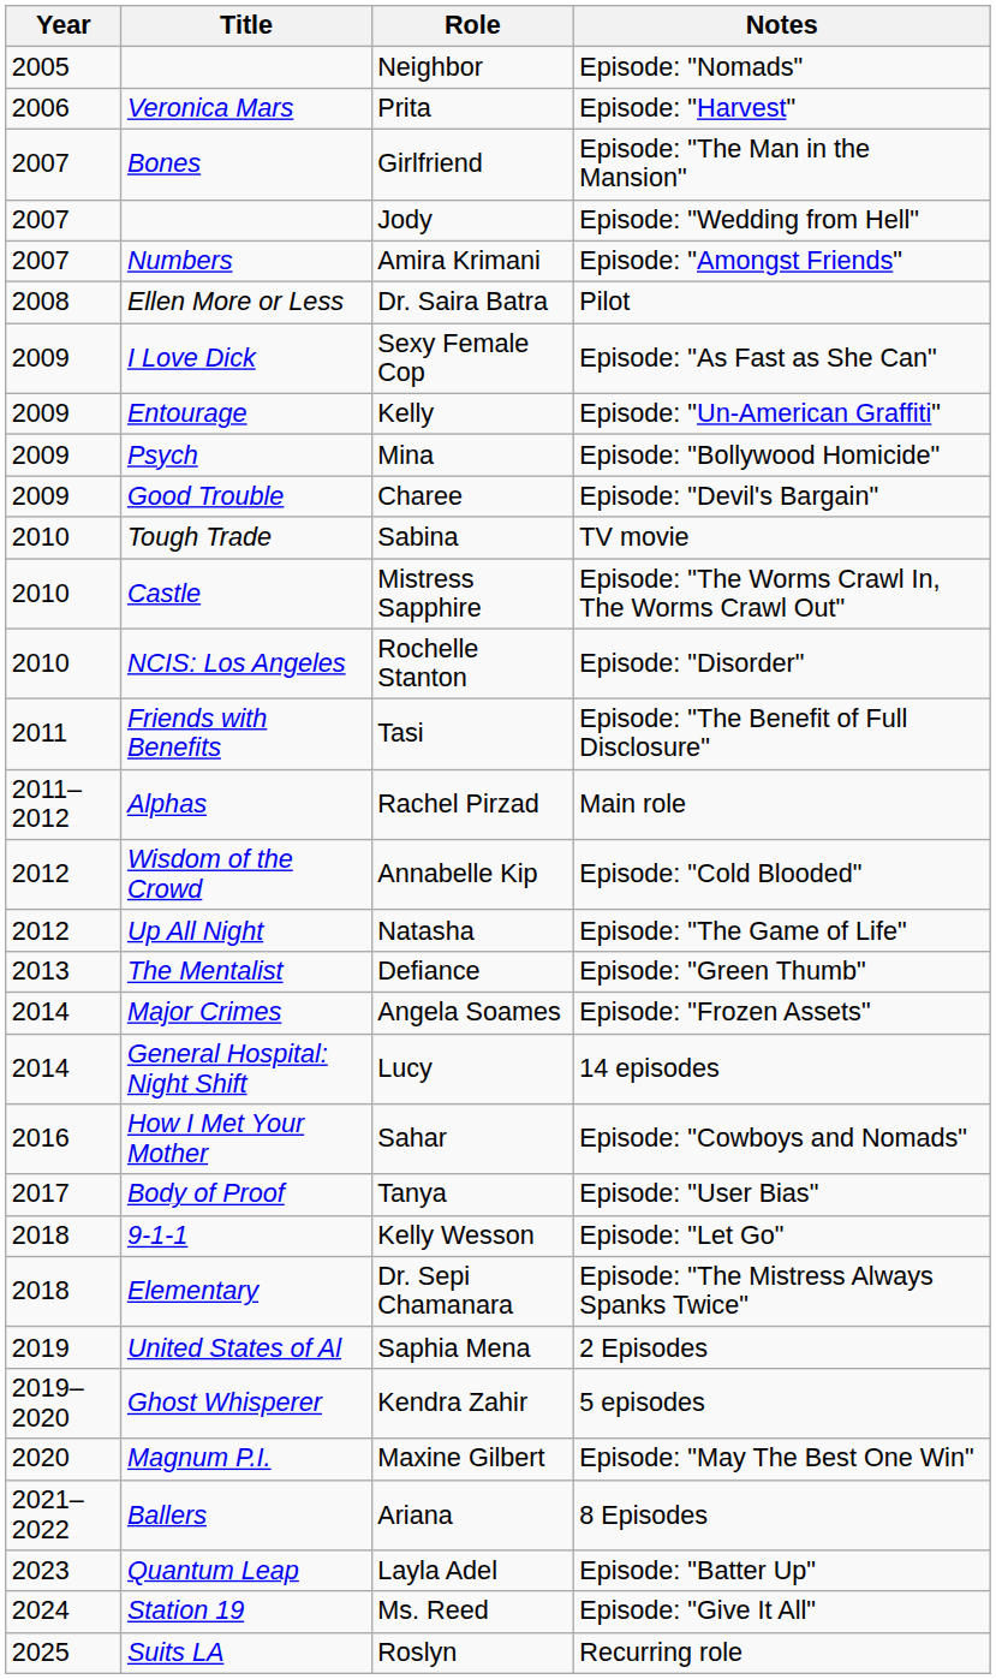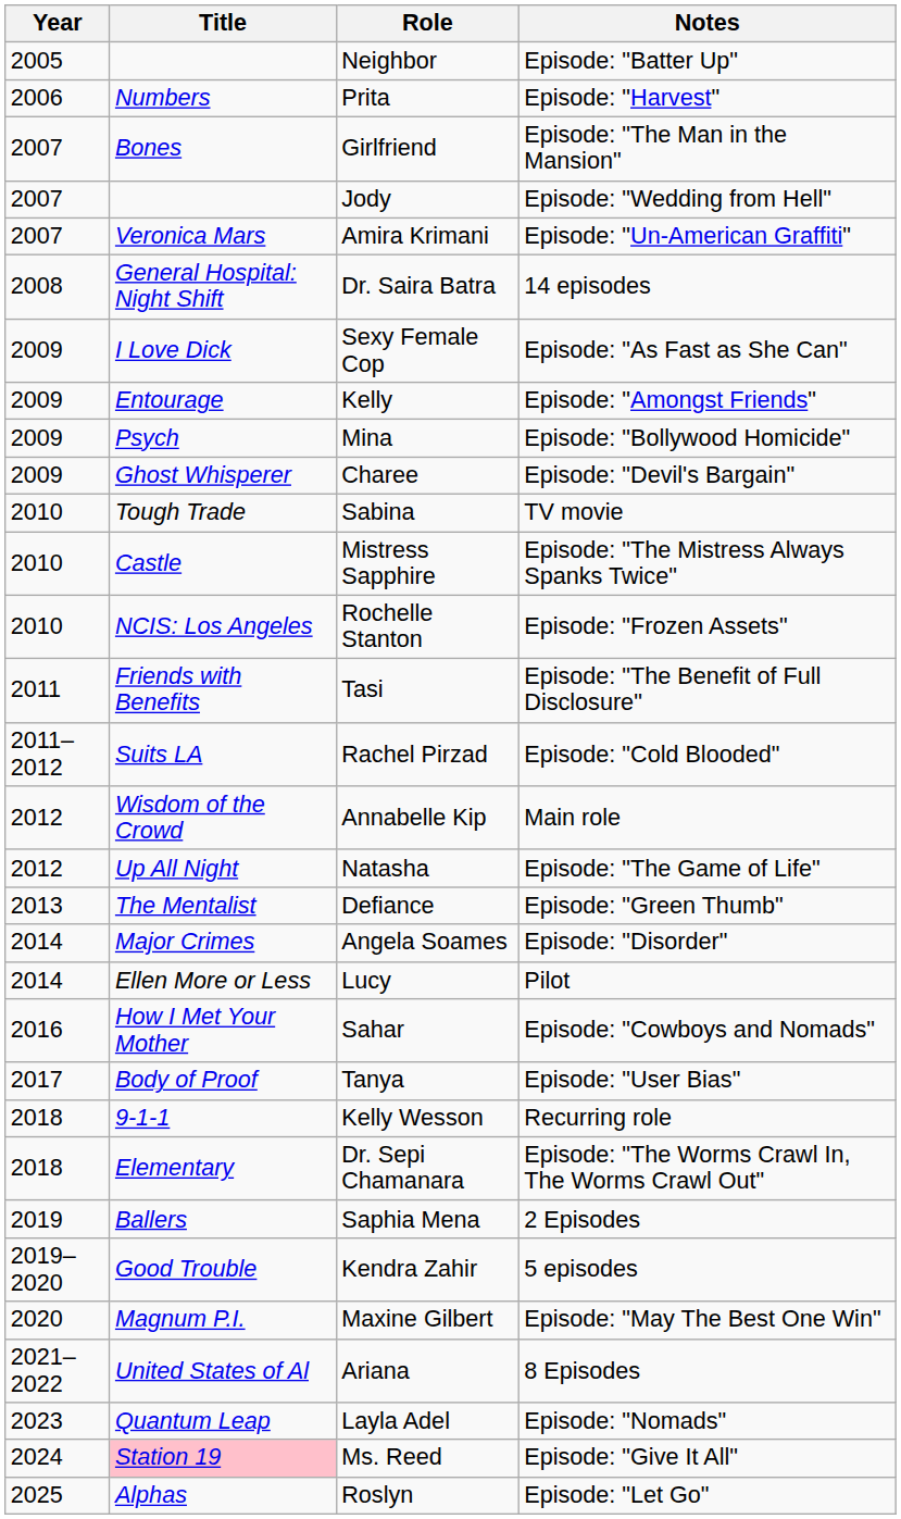Neighbor | Notes: Episode: "Nomads" -> Episode: "Batter Up"
Prita | Title: Veronica Mars -> Numbers
Amira Krimani | Title: Numbers -> Veronica Mars
Amira Krimani | Notes: Episode: "Amongst Friends" -> Episode: "Un-American Graffiti"
Dr. Saira Batra | Title: Ellen More or Less -> General Hospital: Night Shift
Dr. Saira Batra | Notes: Pilot -> 14 episodes
Kelly | Notes: Episode: "Un-American Graffiti" -> Episode: "Amongst Friends"
Charee | Title: Good Trouble -> Ghost Whisperer
Mistress Sapphire | Notes: Episode: "The Worms Crawl In, The Worms Crawl Out" -> Episode: "The Mistress Always Spanks Twice"
Rochelle Stanton | Notes: Episode: "Disorder" -> Episode: "Frozen Assets"
Rachel Pirzad | Title: Alphas -> Suits LA
Rachel Pirzad | Notes: Main role -> Episode: "Cold Blooded"
Annabelle Kip | Notes: Episode: "Cold Blooded" -> Main role
Angela Soames | Notes: Episode: "Frozen Assets" -> Episode: "Disorder"
Lucy | Title: General Hospital: Night Shift -> Ellen More or Less
Lucy | Notes: 14 episodes -> Pilot
Kelly Wesson | Notes: Episode: "Let Go" -> Recurring role
Dr. Sepi Chamanara | Notes: Episode: "The Mistress Always Spanks Twice" -> Episode: "The Worms Crawl In, The Worms Crawl Out"
Saphia Mena | Title: United States of Al -> Ballers
Kendra Zahir | Title: Ghost Whisperer -> Good Trouble
Ariana | Title: Ballers -> United States of Al
Layla Adel | Notes: Episode: "Batter Up" -> Episode: "Nomads"
Ms. Reed | Title: no background -> pink background
Roslyn | Title: Suits LA -> Alphas
Roslyn | Notes: Recurring role -> Episode: "Let Go"
